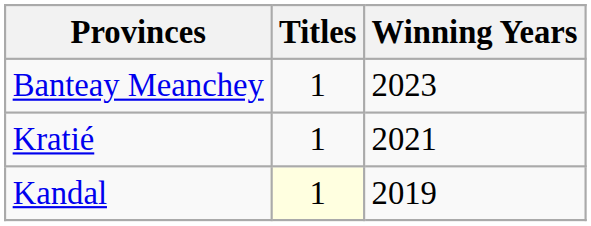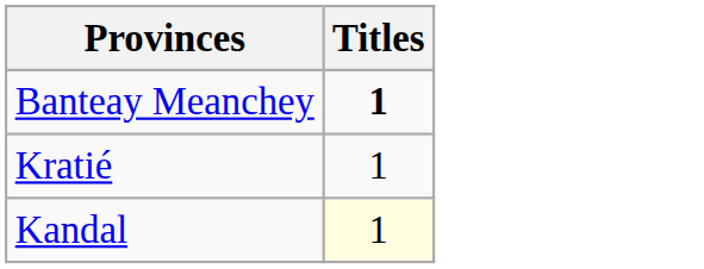- column: Winning Years | 2023 | 2021 | 2019
Banteay Meanchey | Titles: normal -> bold
